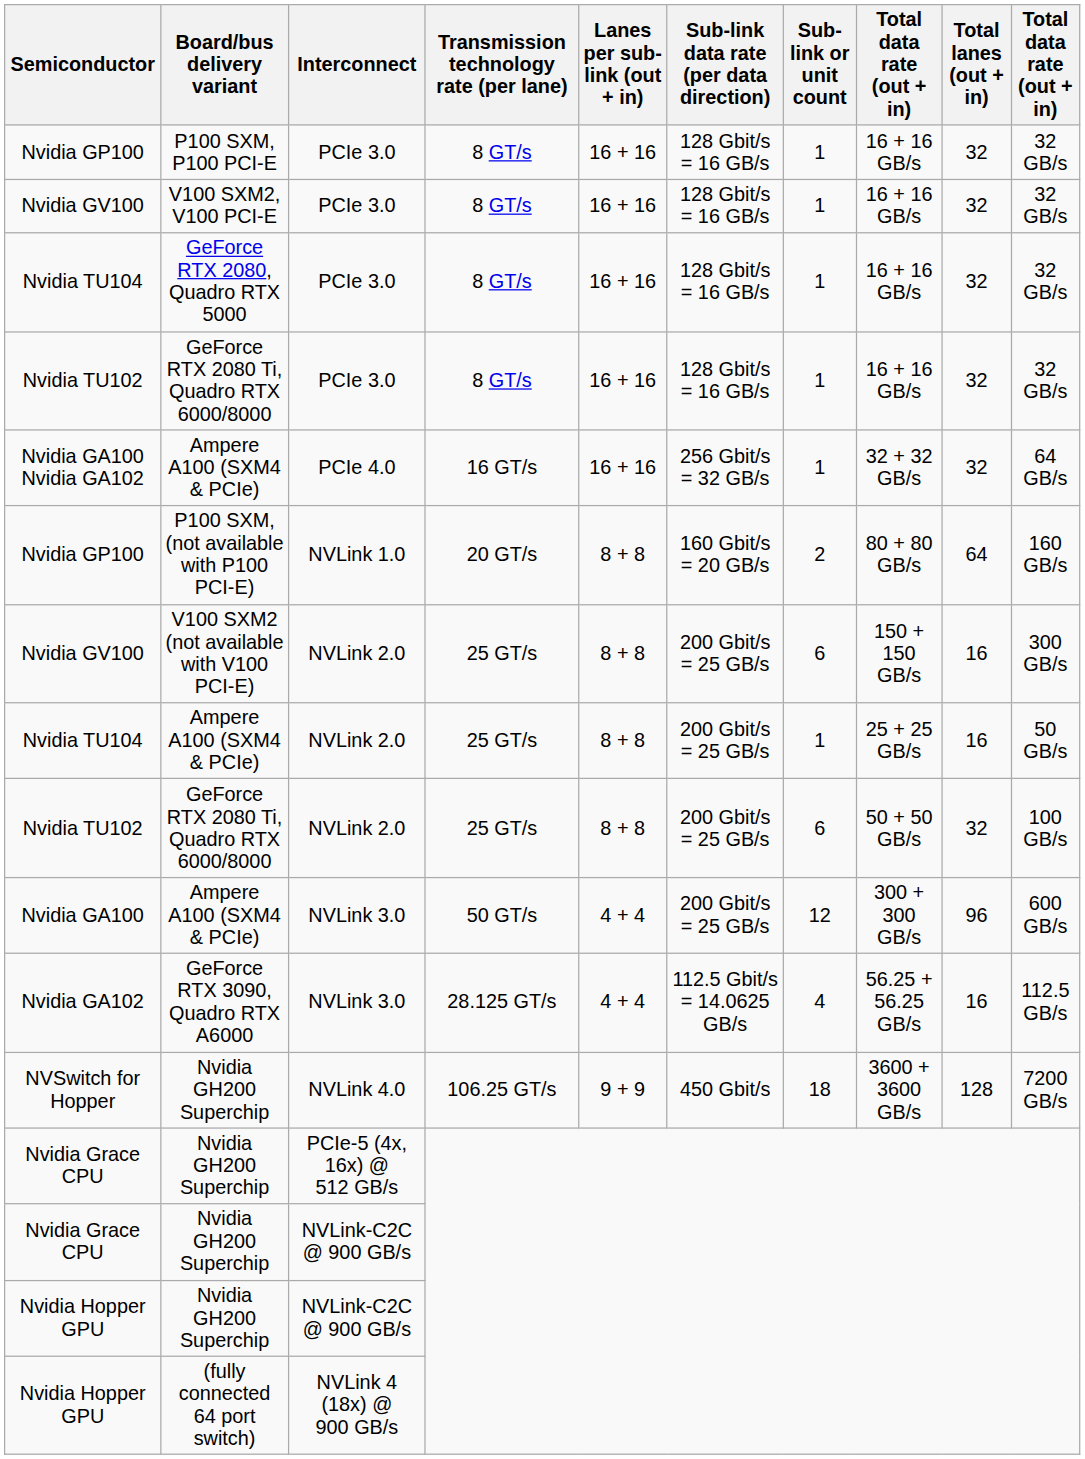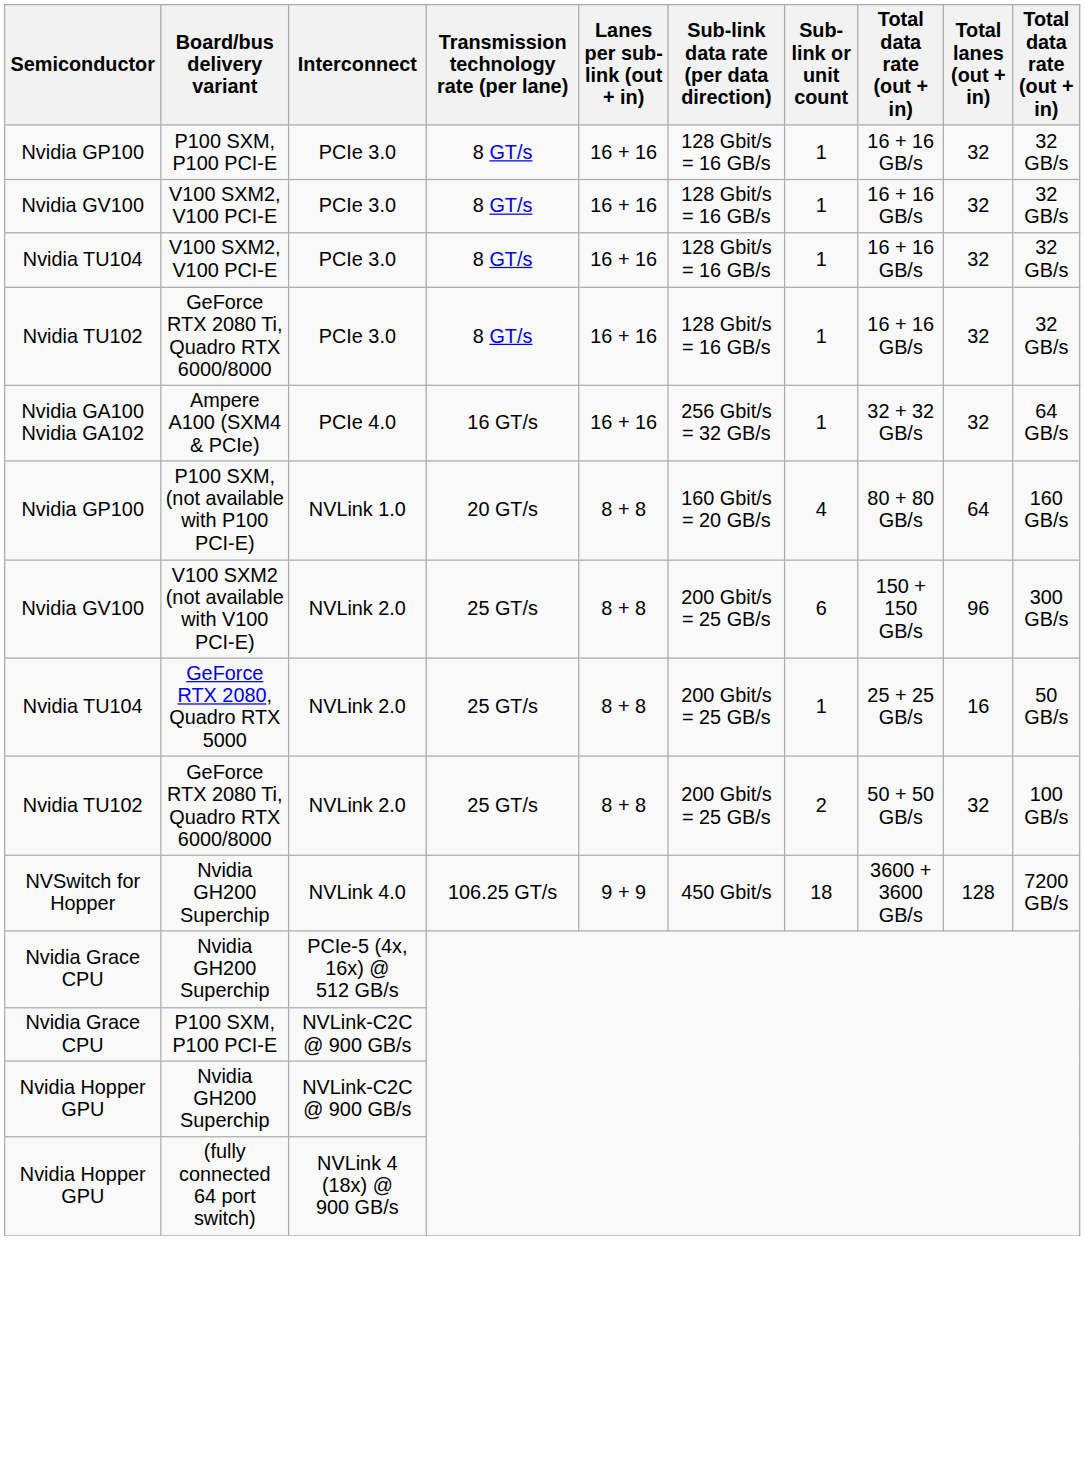Nvidia TU104 / PCIe 3.0 | Board/bus delivery variant: GeForce RTX 2080, Quadro RTX 5000 -> V100 SXM2, V100 PCI-E
Nvidia GP100 / NVLink 1.0 | Sub-link or unit count: 2 -> 4
Nvidia GV100 / NVLink 2.0 | Total lanes (out + in): 16 -> 96
Nvidia TU104 / NVLink 2.0 | Board/bus delivery variant: Ampere A100 (SXM4 & PCIe) -> GeForce RTX 2080, Quadro RTX 5000
Nvidia TU102 / NVLink 2.0 | Sub-link or unit count: 6 -> 2
- row: Nvidia GA100 | Ampere A100 (SXM4 & PCIe) | NVLink 3.0 | 50 GT/s | 4 + 4 | 200 Gbit/s = 25 GB/s | 12 | 300 + 300 GB/s | 96 | 600 GB/s
- row: Nvidia GA102 | GeForce RTX 3090, Quadro RTX A6000 | NVLink 3.0 | 28.125 GT/s | 4 + 4 | 112.5 Gbit/s = 14.0625 GB/s | 4 | 56.25 + 56.25 GB/s | 16 | 112.5 GB/s
Nvidia Grace CPU / NVLink-C2C @ 900 GB/s | Board/bus delivery variant: Nvidia GH200 Superchip -> P100 SXM, P100 PCI-E
